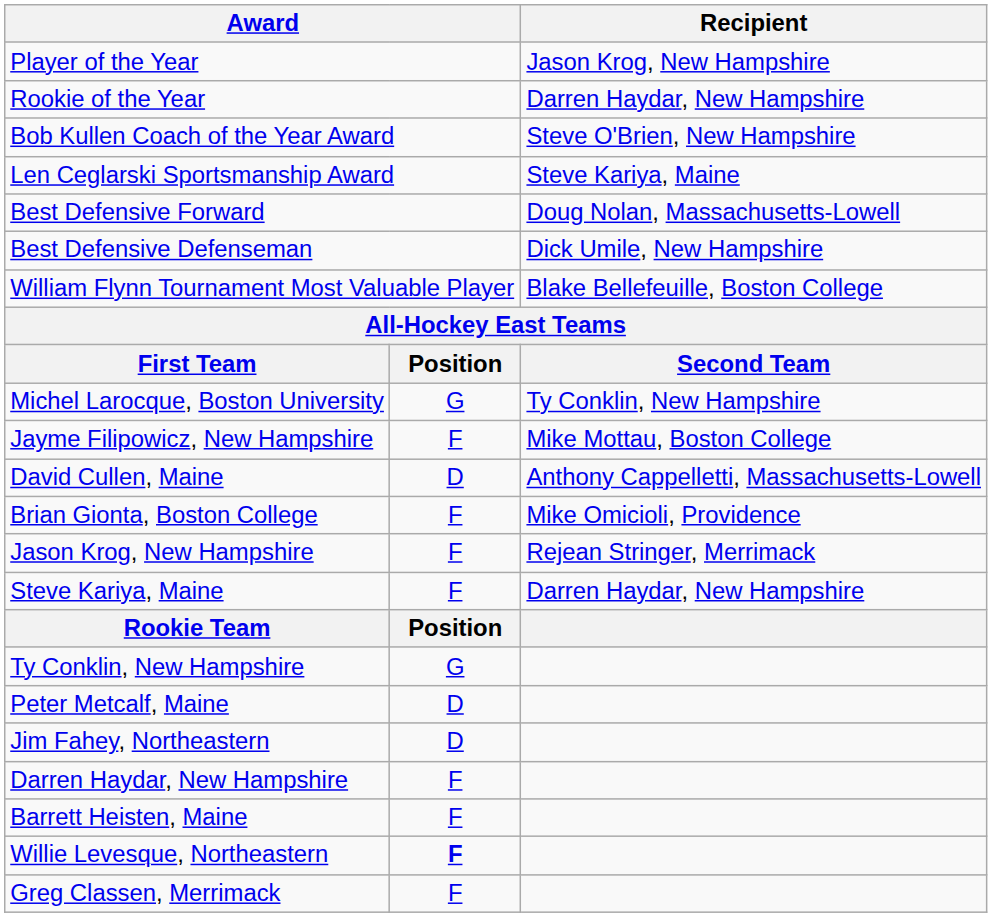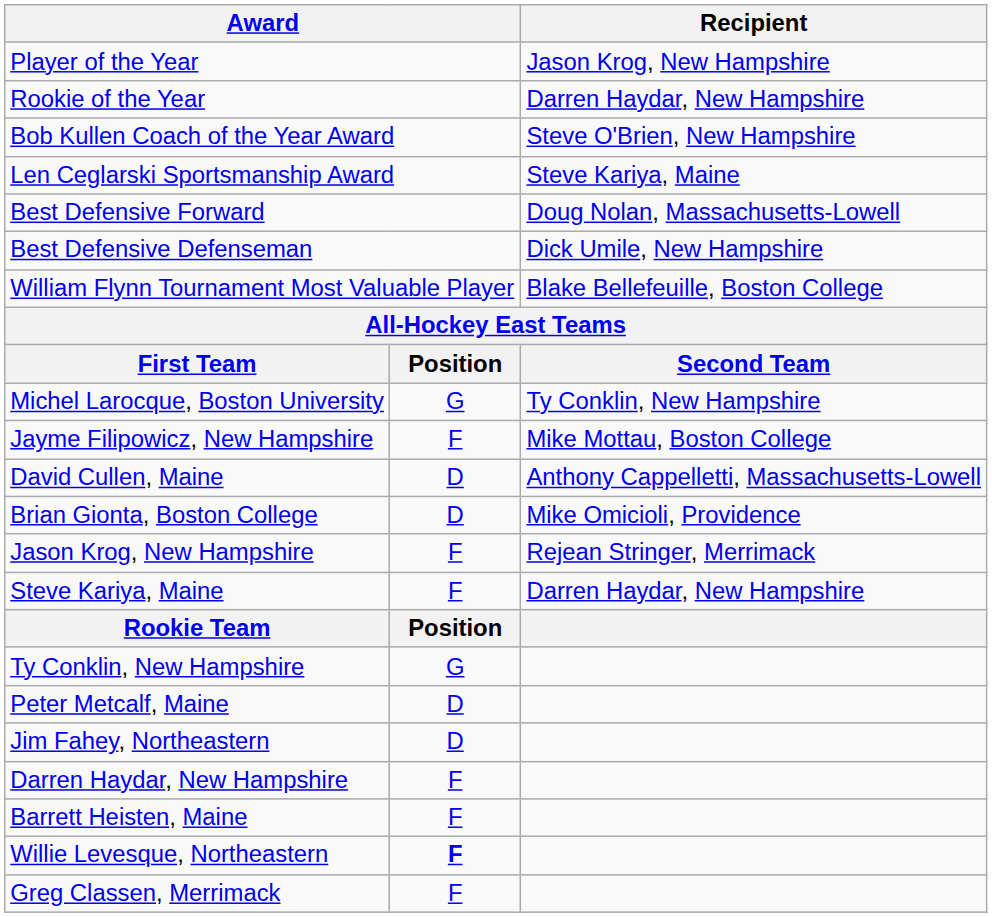Brian Gionta, Boston College | column 2: F -> D
